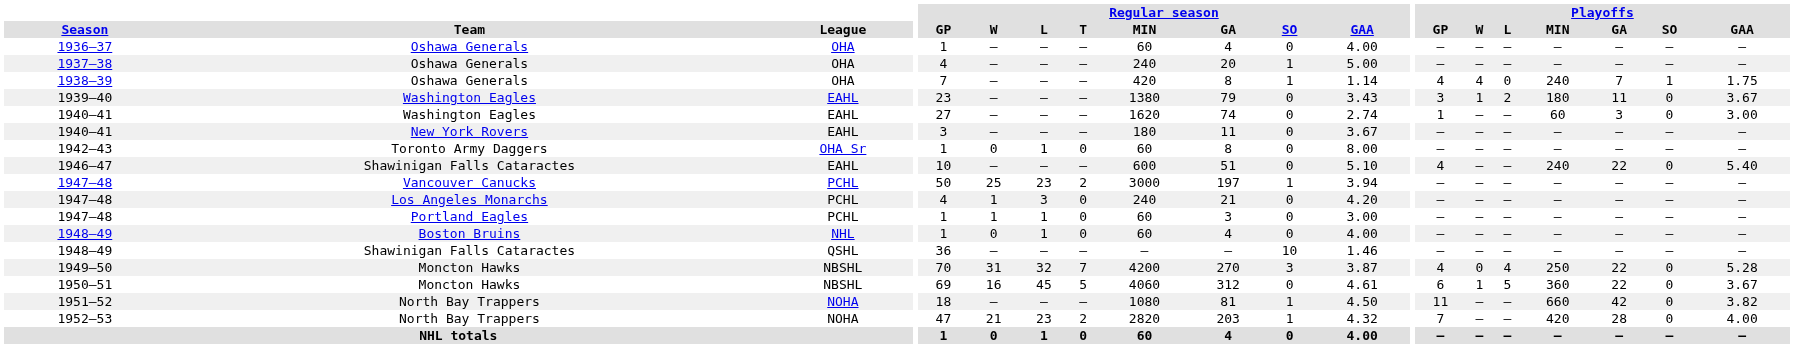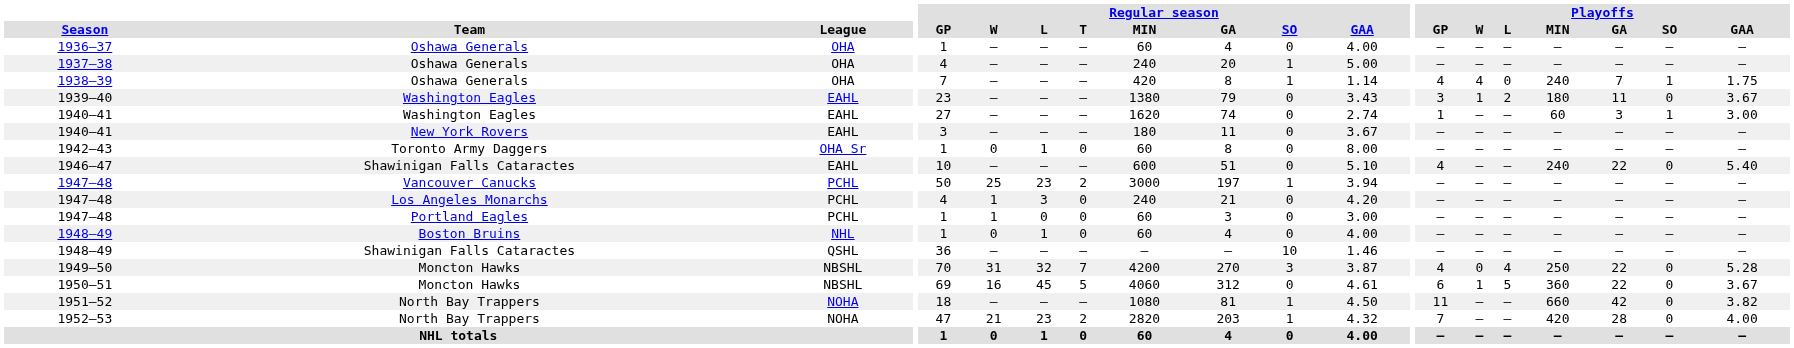1940–41 / Washington Eagles | Playoffs / SO: 0 -> 1
1947–48 / Portland Eagles | Regular season / L: 1 -> 0
